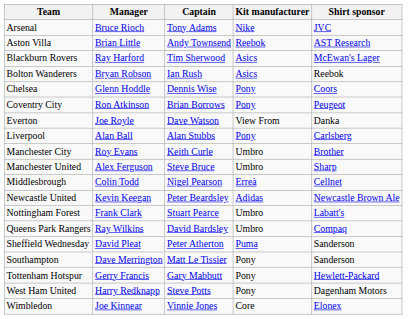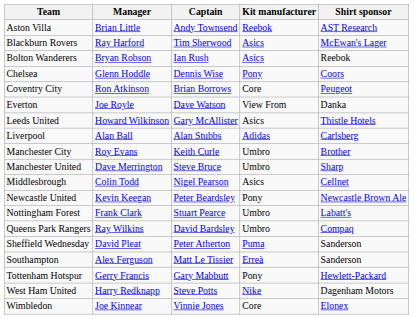- row: Arsenal | Bruce Rioch | Tony Adams | Nike | JVC
Coventry City | Kit manufacturer: Pony -> Core
+ row: Leeds United | Howard Wilkinson | Gary McAllister | Asics | Thistle Hotels
Liverpool | Kit manufacturer: Pony -> Adidas
Manchester United | Manager: Alex Ferguson -> Dave Merrington
Middlesbrough | Kit manufacturer: Erreà -> Asics
Newcastle United | Kit manufacturer: Adidas -> Pony
Southampton | Manager: Dave Merrington -> Alex Ferguson
Southampton | Kit manufacturer: Pony -> Erreà
West Ham United | Kit manufacturer: Pony -> Nike
